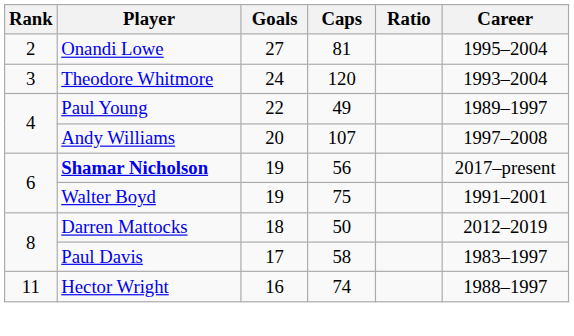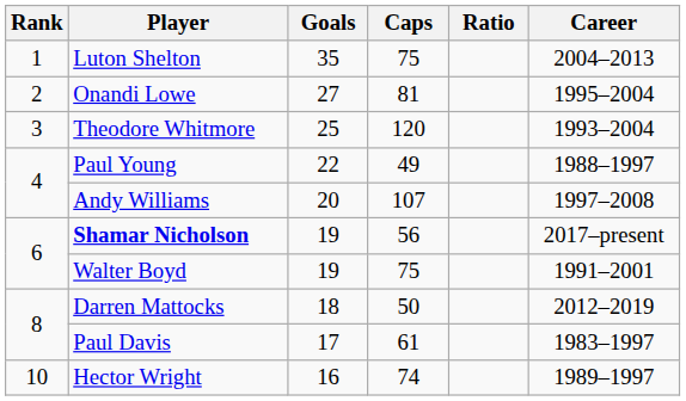+ row: 1 | Luton Shelton | 35 | 75 | 2004–2013
Theodore Whitmore | Goals: 24 -> 25
Paul Young | Career: 1989–1997 -> 1988–1997
Paul Davis | Caps: 58 -> 61
Hector Wright | Rank: 11 -> 10
Hector Wright | Career: 1988–1997 -> 1989–1997
